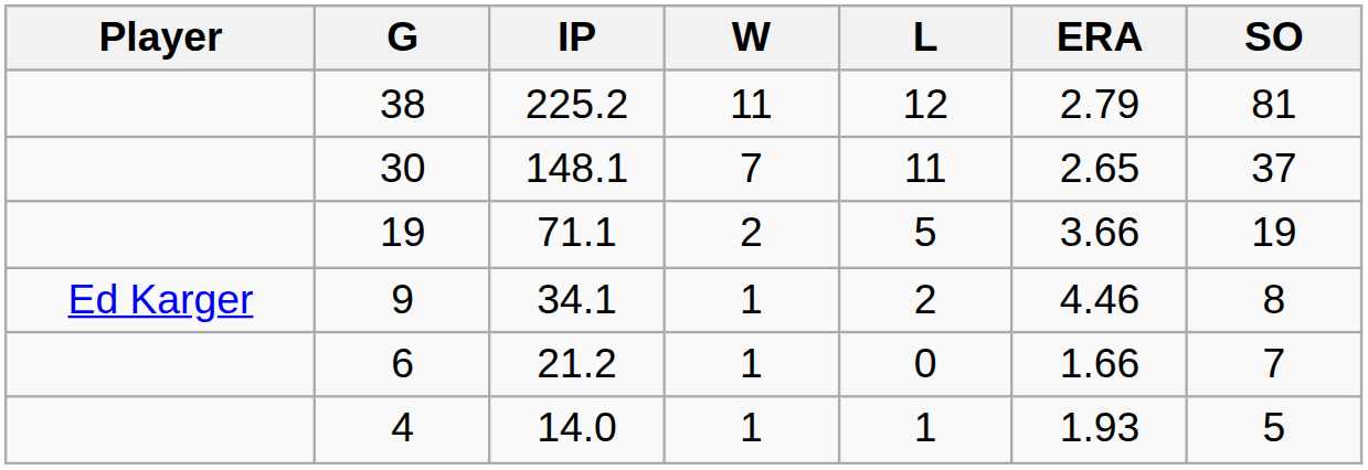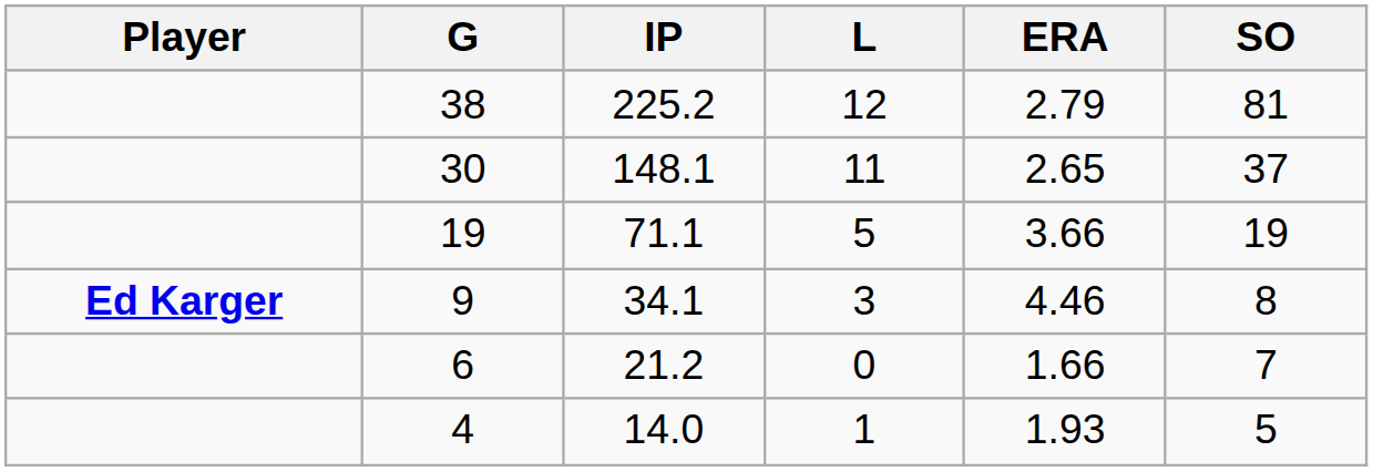- column: W | 11 | 7 | 2 | 1 | 1 | 1
9 | Player: normal -> bold
9 | L: 2 -> 3
